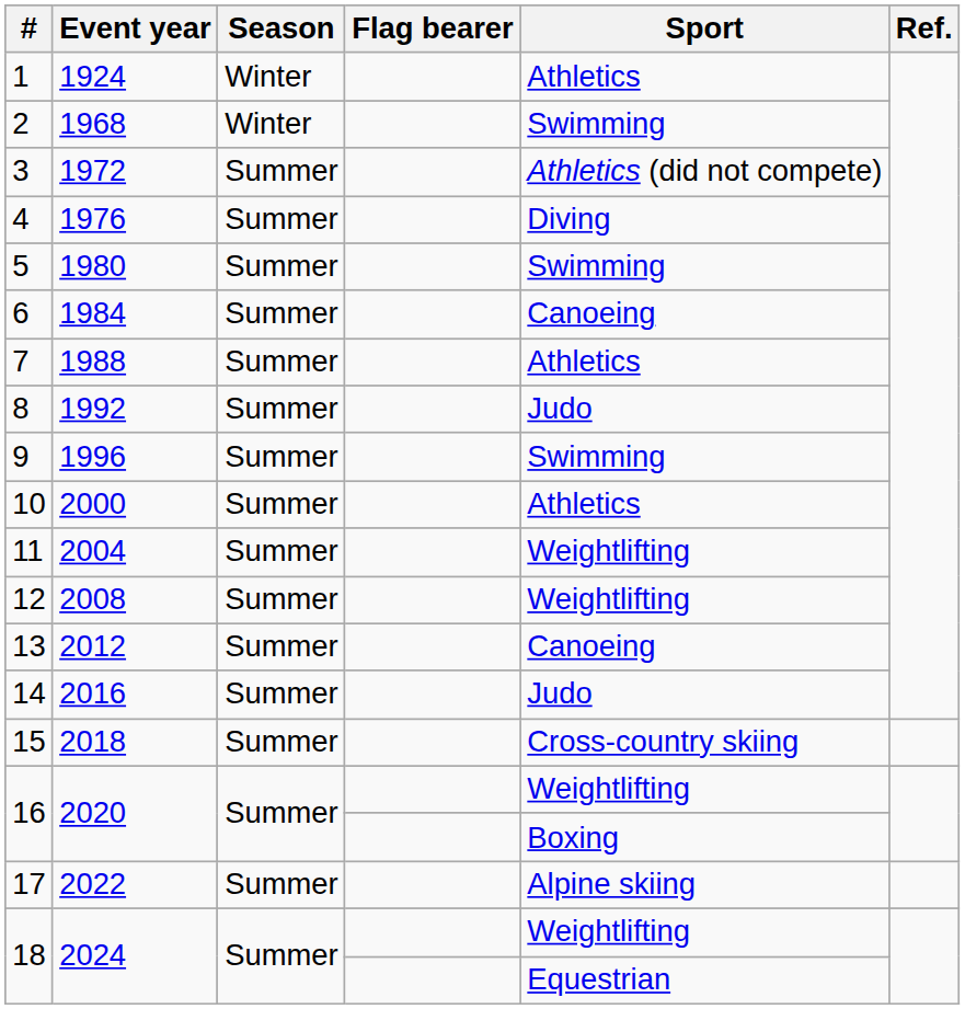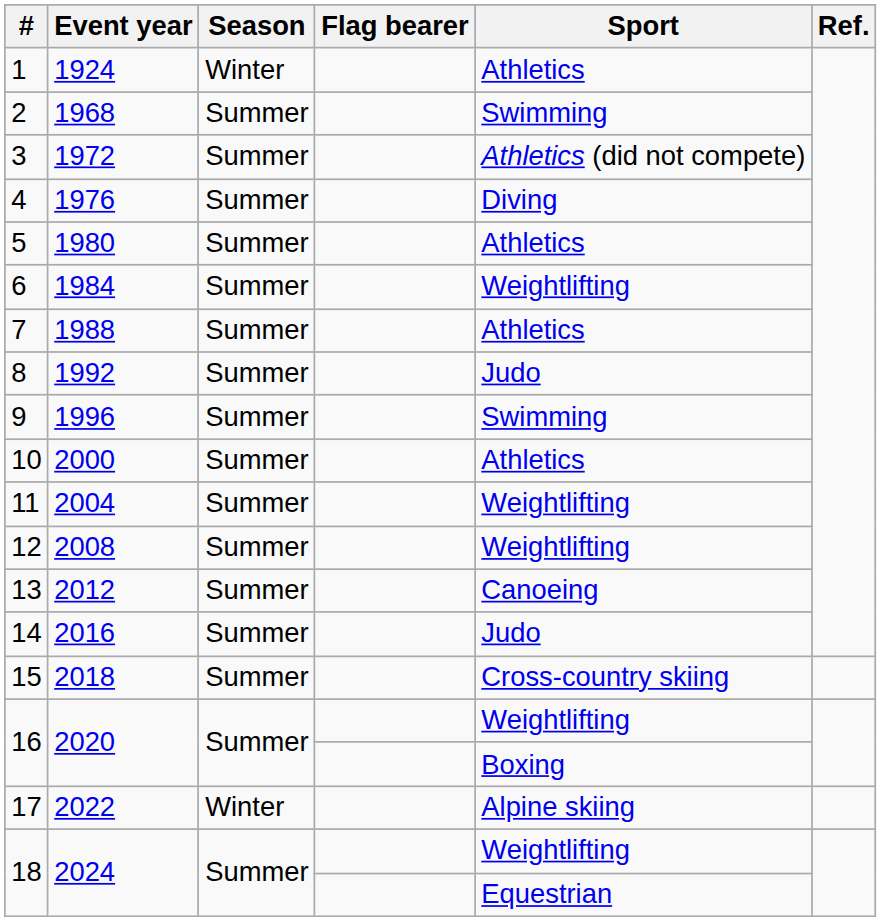2 | Season: Winter -> Summer
5 | Sport: Swimming -> Athletics
6 | Sport: Canoeing -> Weightlifting
17 | Season: Summer -> Winter
